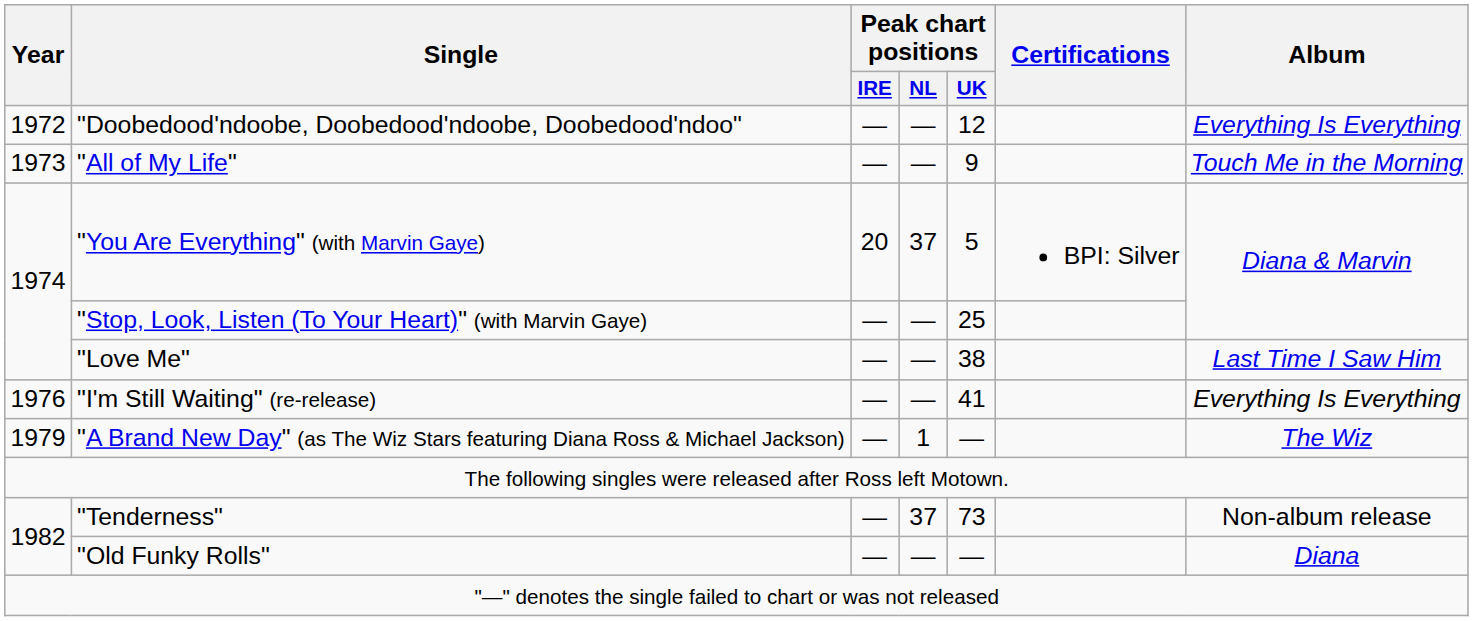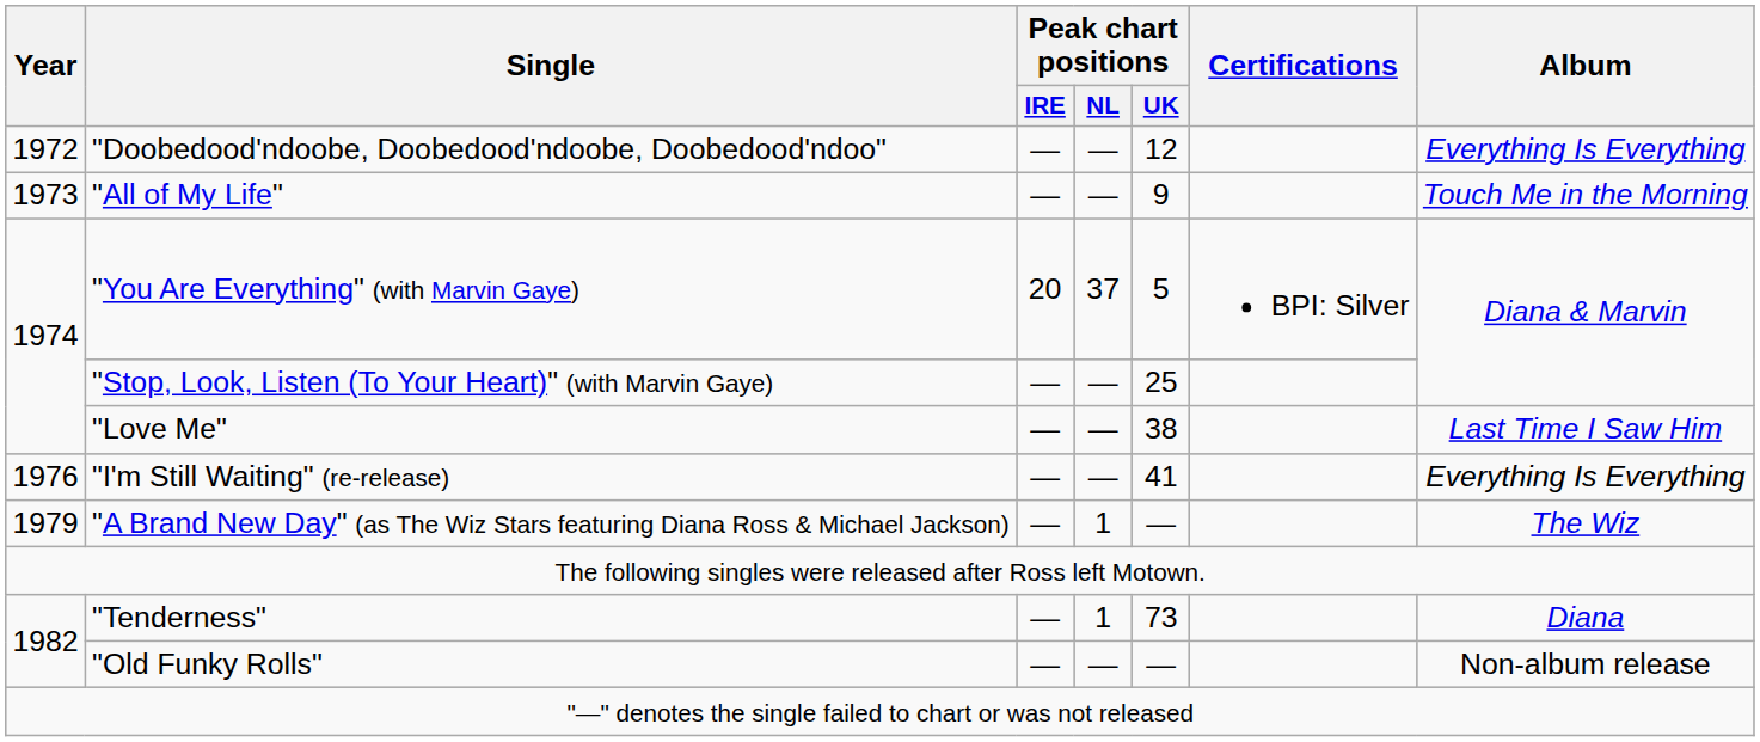"Tenderness" | Peak chart positions / NL: 37 -> 1
"Tenderness" | Album: Non-album release -> Diana
"Old Funky Rolls" | Album: Diana -> Non-album release
